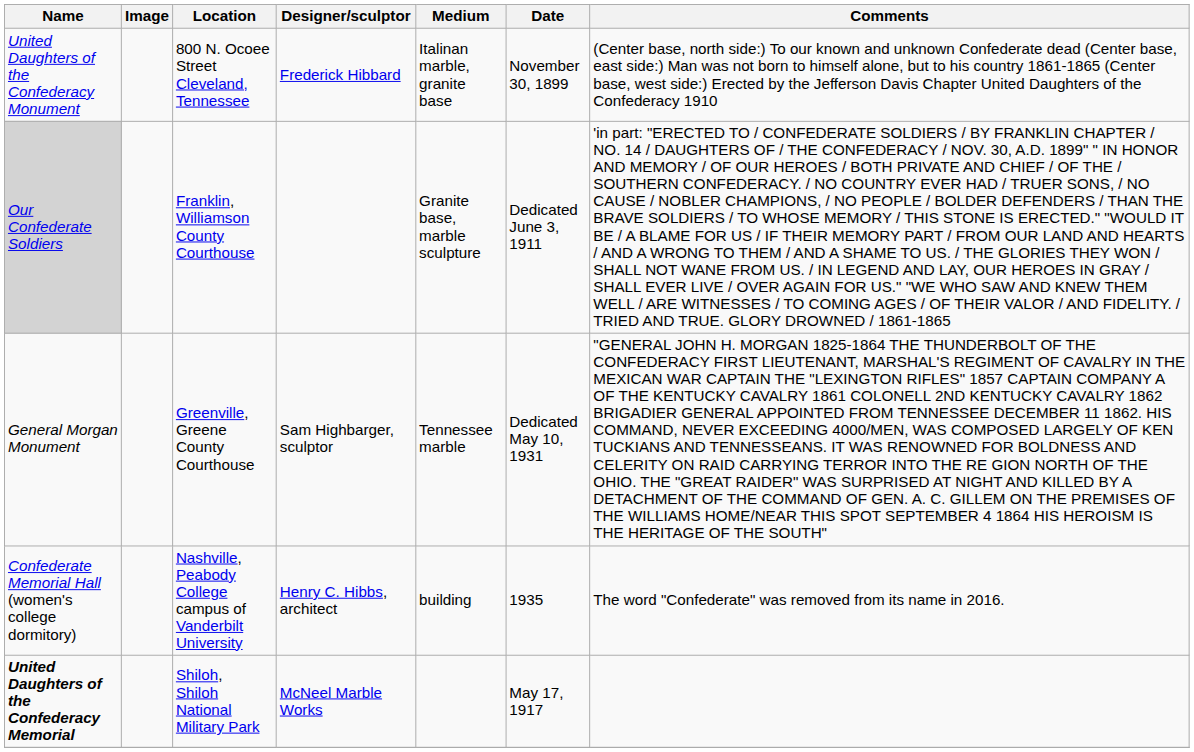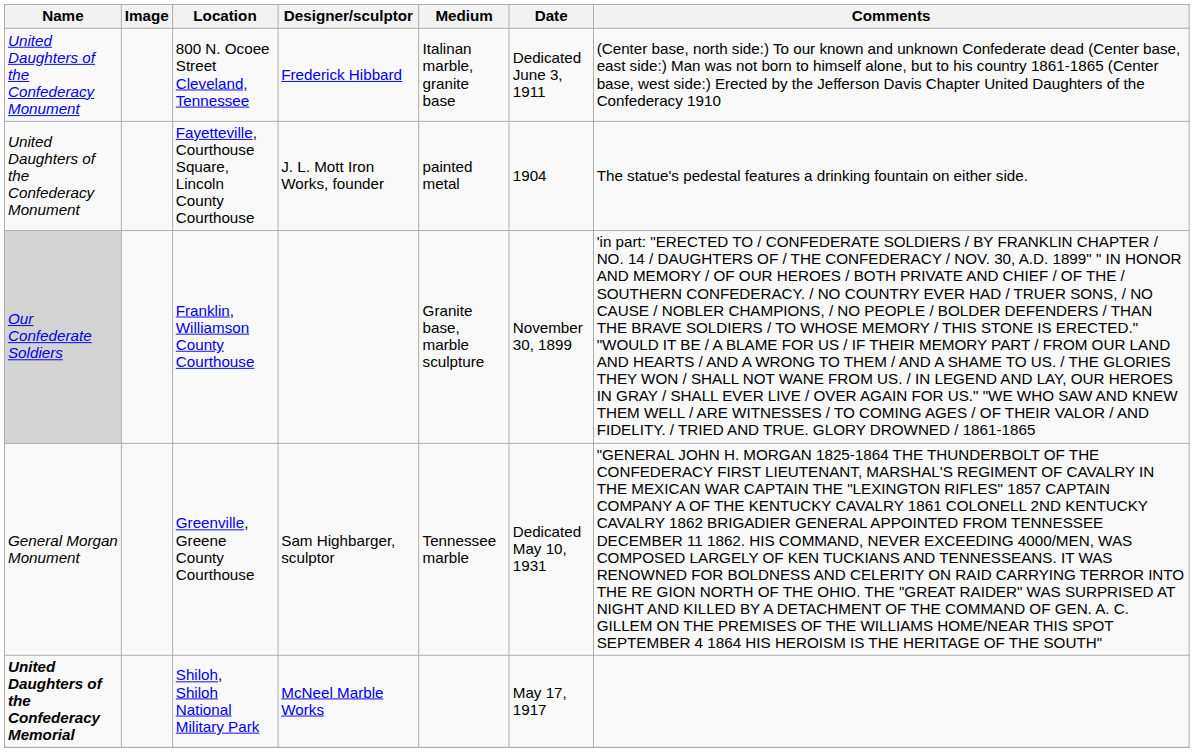800 N. Ocoee Street Cleveland, Tennessee | Date: November 30, 1899 -> Dedicated June 3, 1911
+ row: United Daughters of the Confederacy Monument | Fayetteville, Courthouse Square, Lincoln County Courthouse | J. L. Mott Iron Works, founder | painted metal | 1904 | The statue's pedestal features a drinking fountain on either side.
Franklin, Williamson County Courthouse | Date: Dedicated June 3, 1911 -> November 30, 1899
- row: Confederate Memorial Hall (women's college dormitory) | Nashville, Peabody College campus of Vanderbilt University | Henry C. Hibbs, architect | building | 1935 | The word "Confederate" was removed from its name in 2016.
